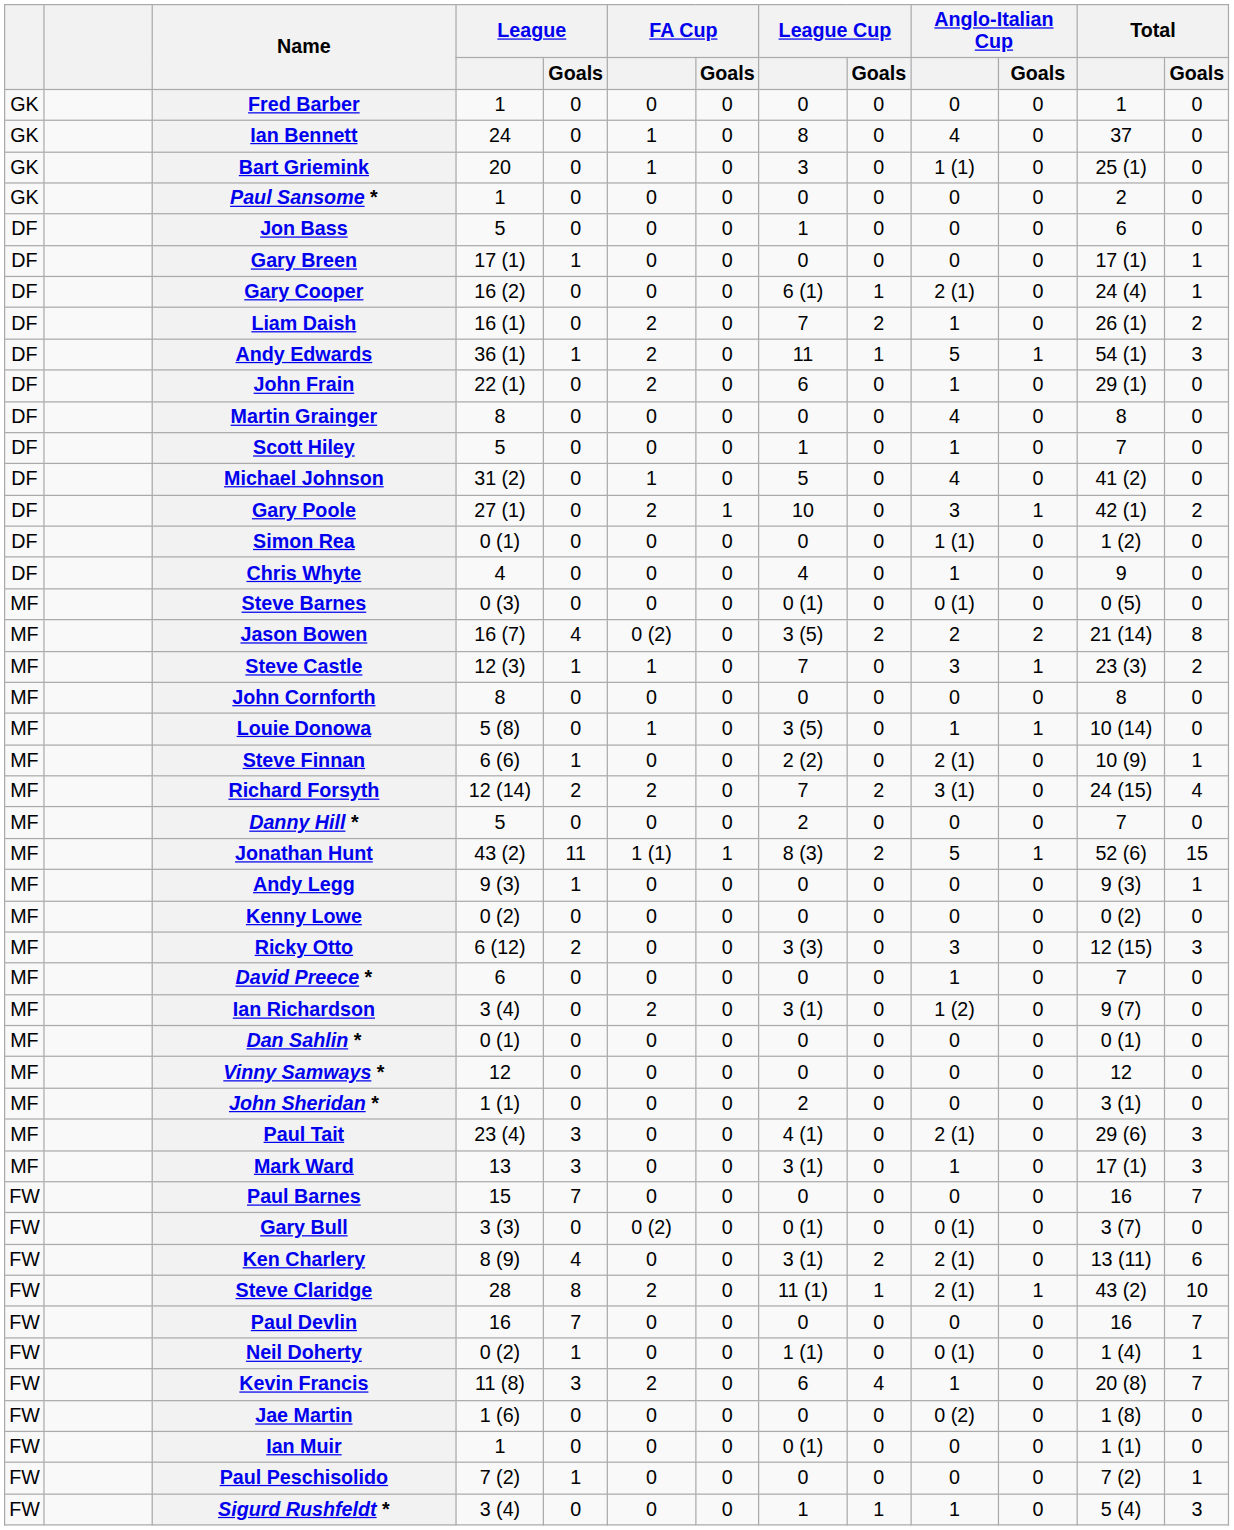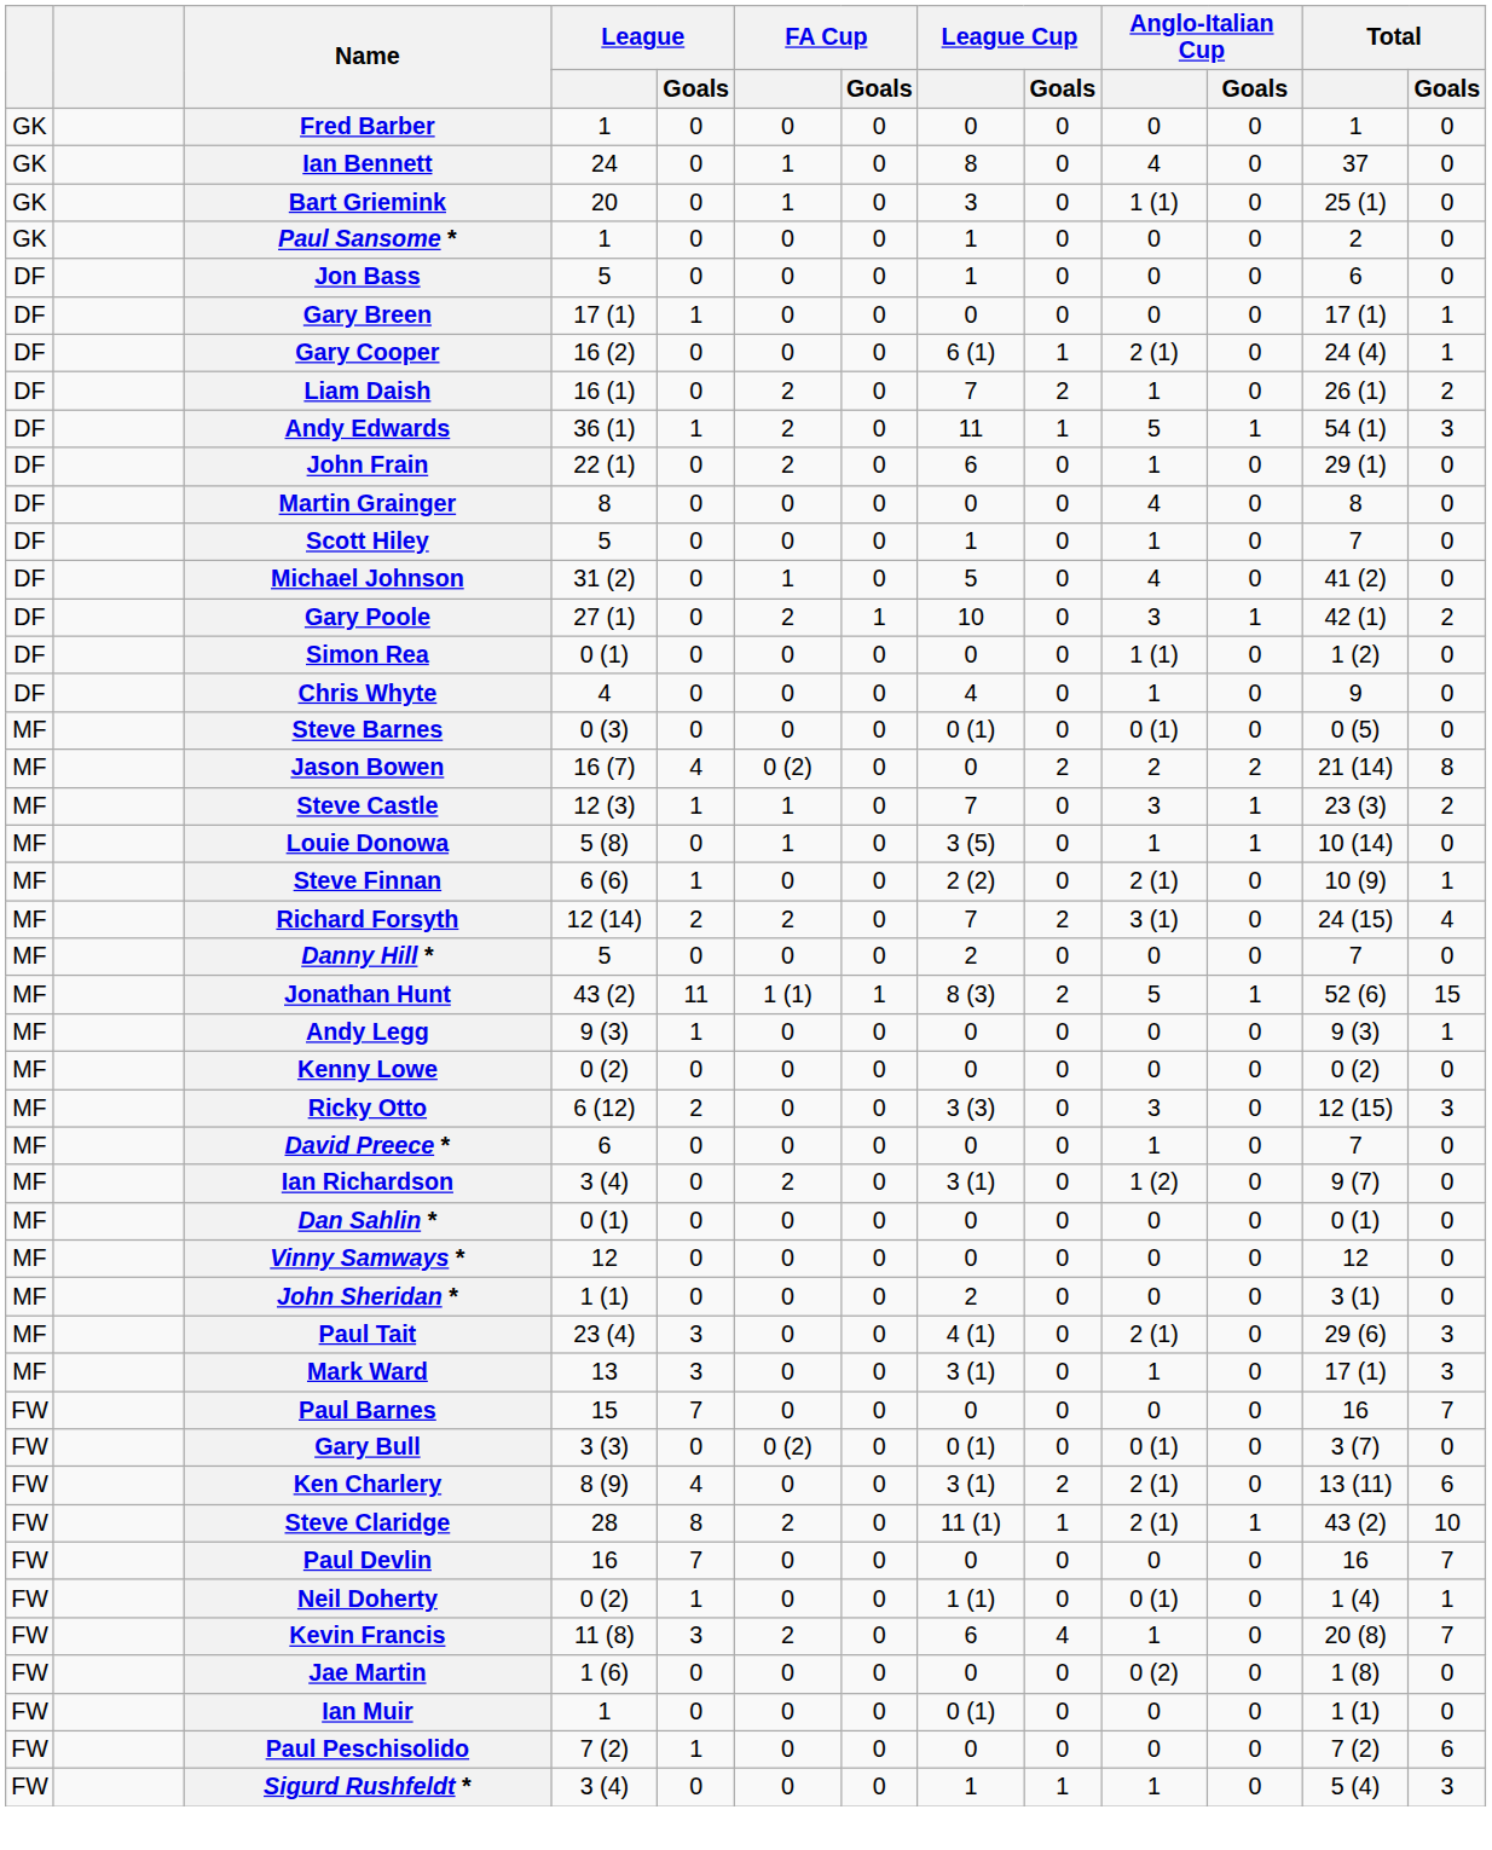Paul Sansome * | League Cup: 0 -> 1
Jason Bowen | League Cup: 3 (5) -> 0
- row: MF | John Cornforth | 8 | 0 | 0 | 0 | 0 | 0 | 0 | 0 | 8 | 0
Paul Peschisolido | Total / Goals: 1 -> 6
